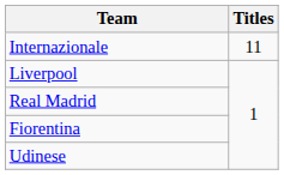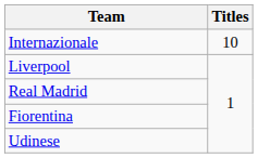Internazionale | Titles: 11 -> 10
